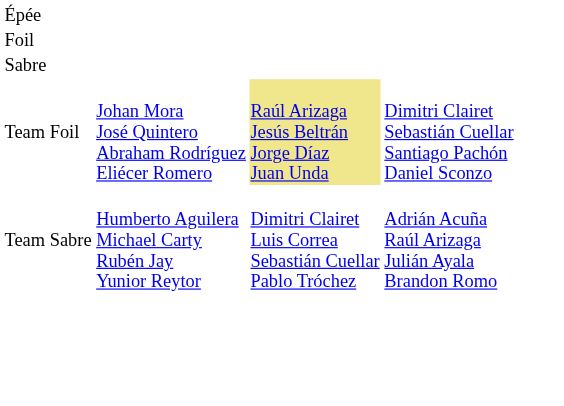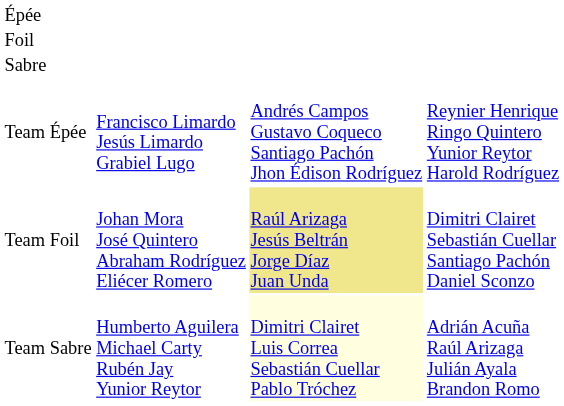+ row: Team Épée | Francisco Limardo Jesús Limardo Grabiel Lugo | Andrés Campos Gustavo Coqueco Santiago Pachón Jhon Édison Rodríguez | Reynier Henrique Ringo Quintero Yunior Reytor Harold Rodríguez
Team Sabre | column 3: no background -> lightyellow background
